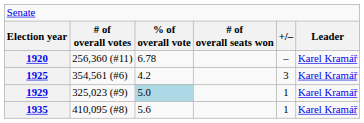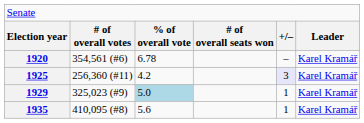1920 | column 2: 256,360 (#11) -> 354,561 (#6)
1925 | column 2: 354,561 (#6) -> 256,360 (#11)
1925 | column 5: no background -> lavender background
